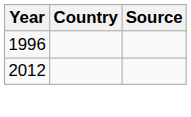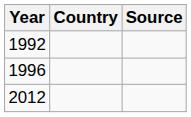+ row: 1992
